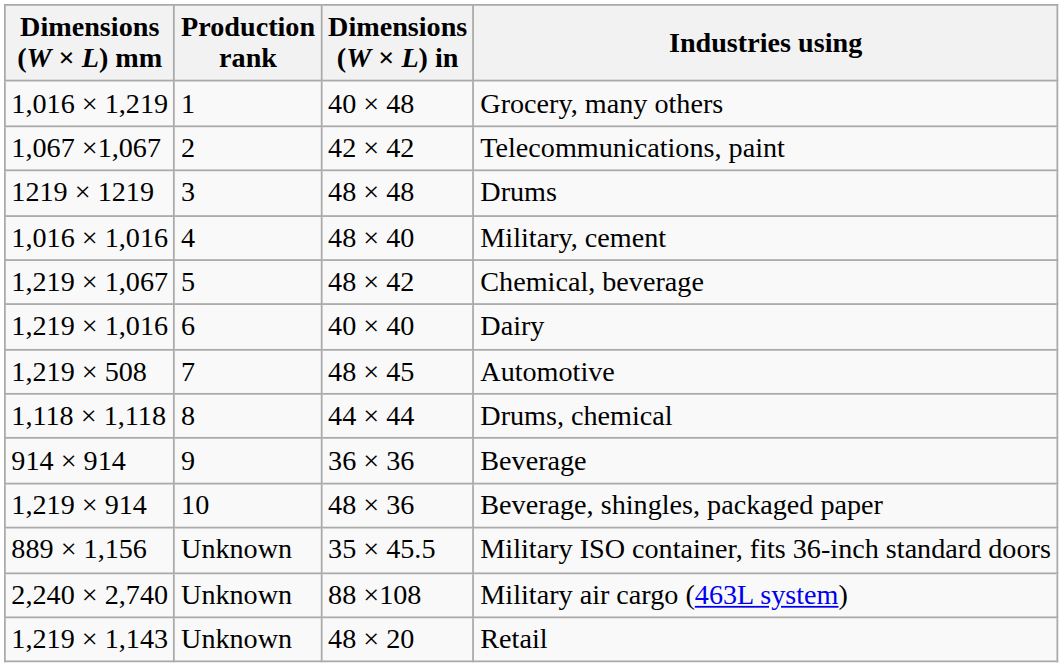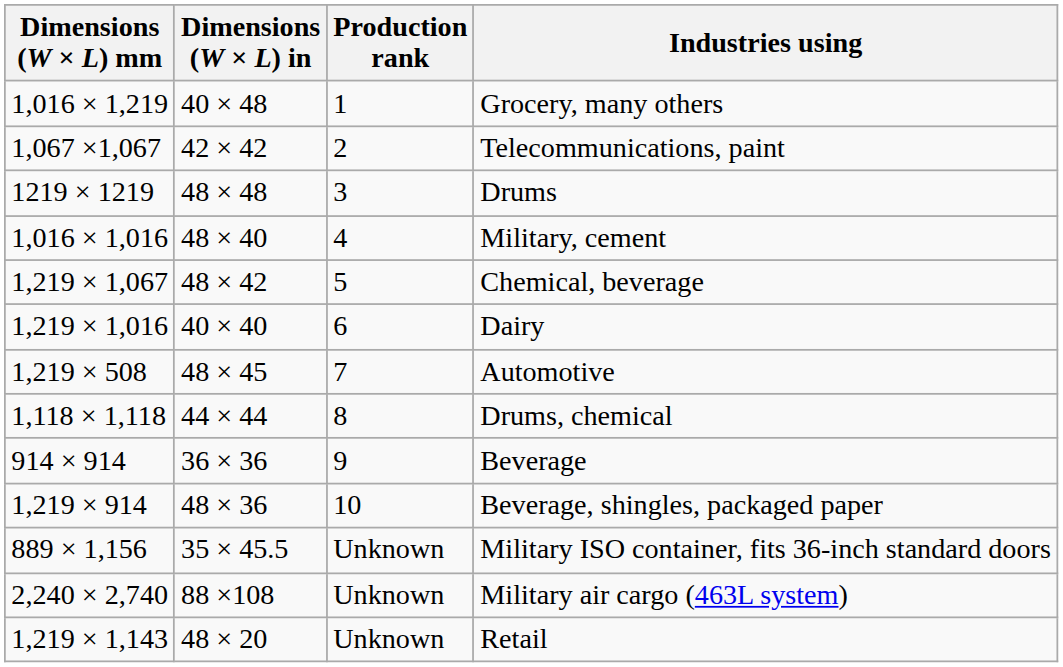columns swapped: Dimensions (W × L) in <-> Production rank
